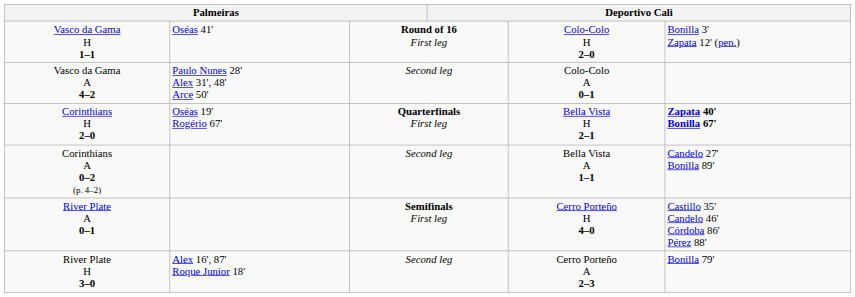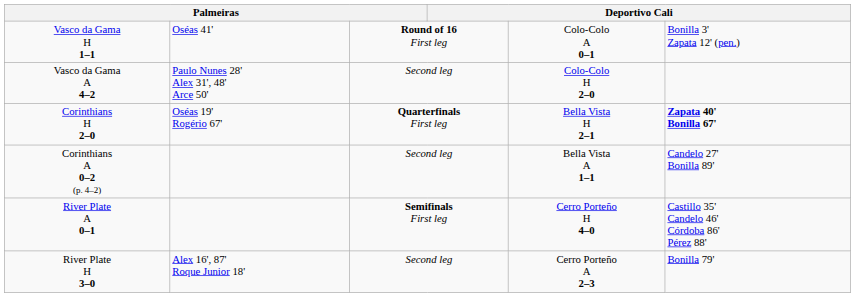Vasco da Gama H 1–1 | column 5: Colo-Colo H 2–0 -> Colo-Colo A 0–1
Vasco da Gama A 4–2 | column 5: Colo-Colo A 0–1 -> Colo-Colo H 2–0
